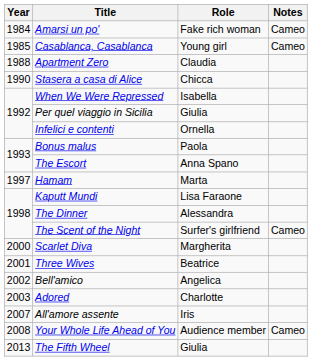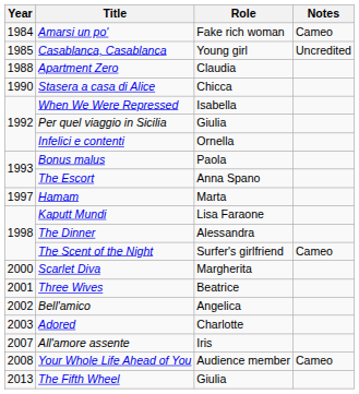Casablanca, Casablanca | Notes: Cameo -> Uncredited
